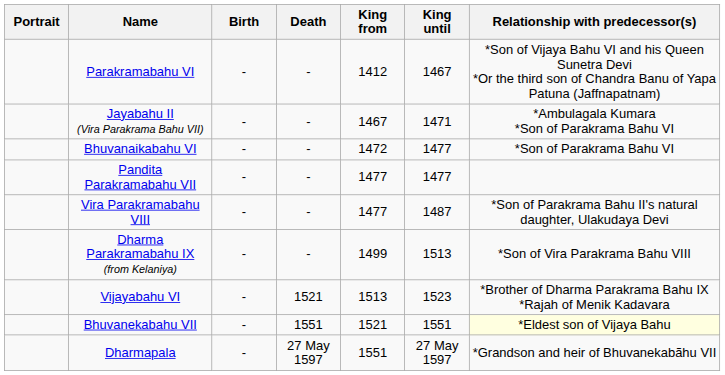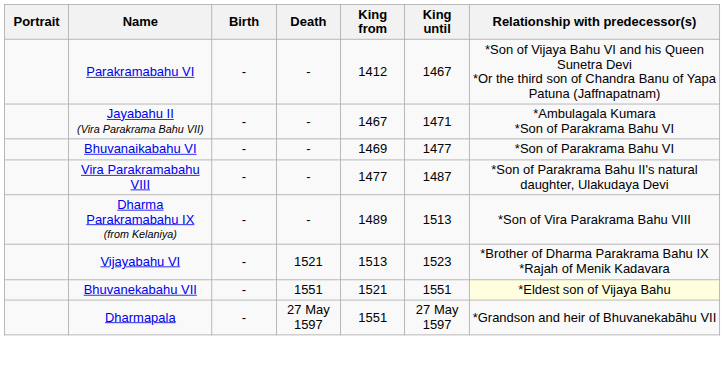Bhuvanaikabahu VI | King from: 1472 -> 1469
- row: Pandita Parakramabahu VII | - | - | 1477 | 1477
Dharma Parakramabahu IX (from Kelaniya) | King from: 1499 -> 1489
